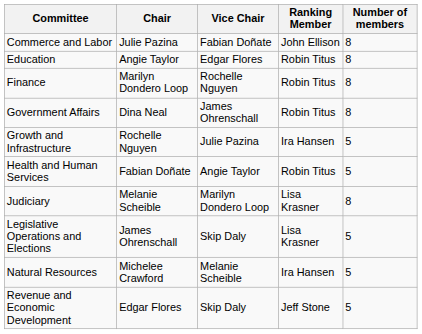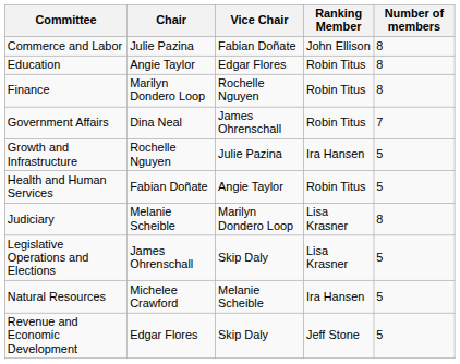Government Affairs | Number of members: 8 -> 7
